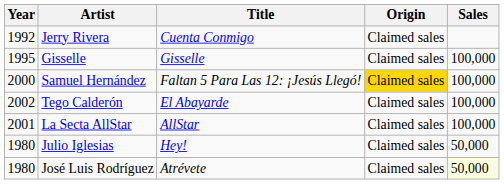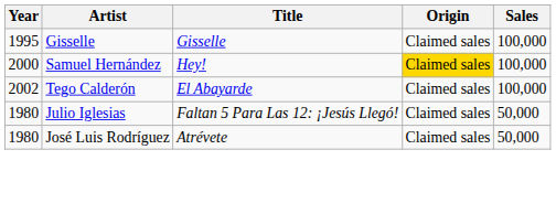- row: 1992 | Jerry Rivera | Cuenta Conmigo | Claimed sales
Samuel Hernández | Title: Faltan 5 Para Las 12: ¡Jesús Llegó! -> Hey!
- row: 2001 | La Secta AllStar | AllStar | Claimed sales | 100,000
Julio Iglesias | Title: Hey! -> Faltan 5 Para Las 12: ¡Jesús Llegó!
José Luis Rodríguez | Sales: lightyellow background -> no background
